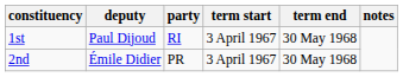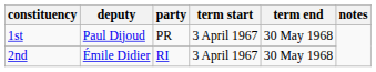1st | party: RI -> PR
2nd | party: PR -> RI
